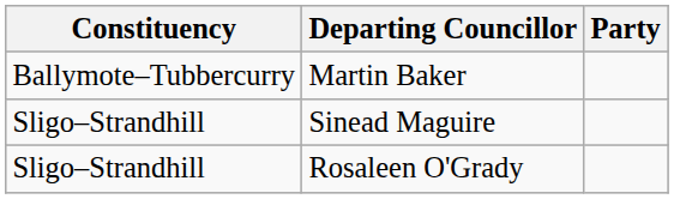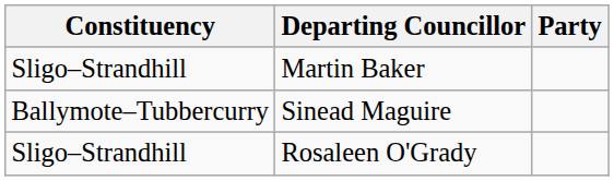Martin Baker | Constituency: Ballymote–Tubbercurry -> Sligo–Strandhill
Sinead Maguire | Constituency: Sligo–Strandhill -> Ballymote–Tubbercurry
